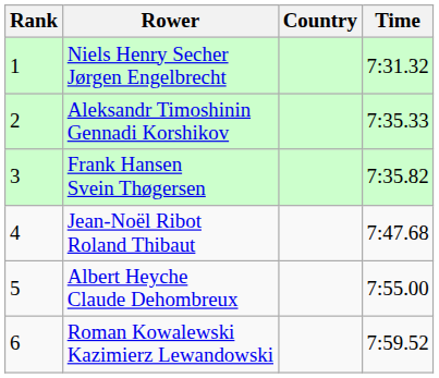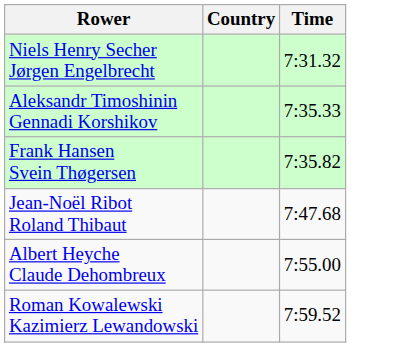- column: Rank | 1 | 2 | 3 | 4 | 5 | 6
